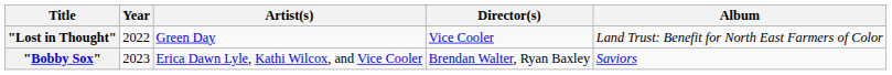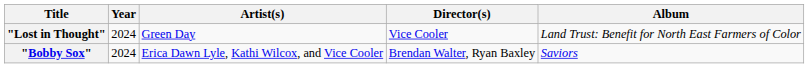"Lost in Thought" | Year: 2022 -> 2024
"Bobby Sox" | Year: 2023 -> 2024
